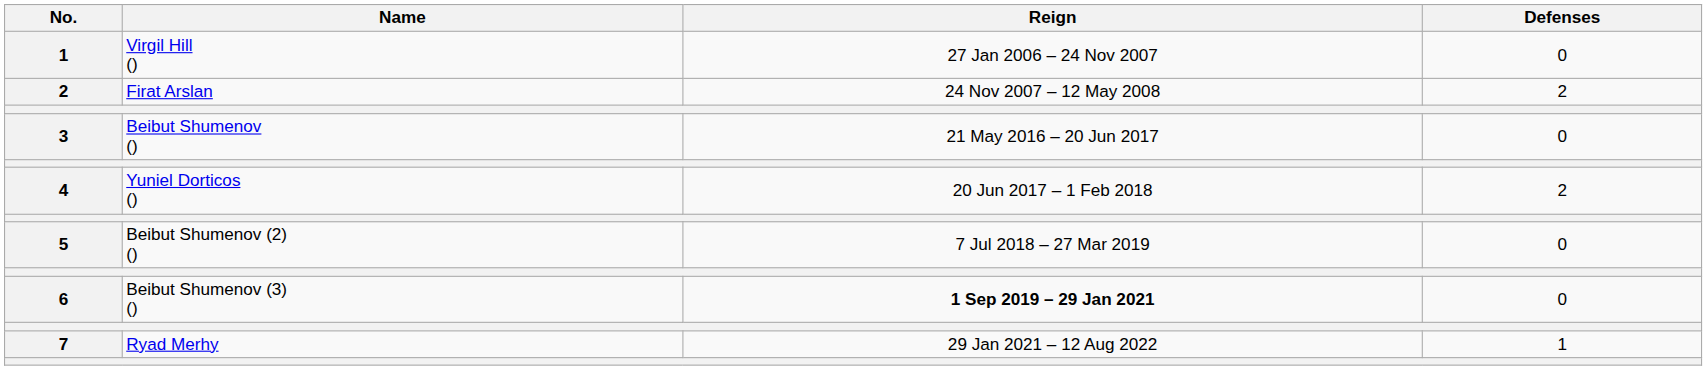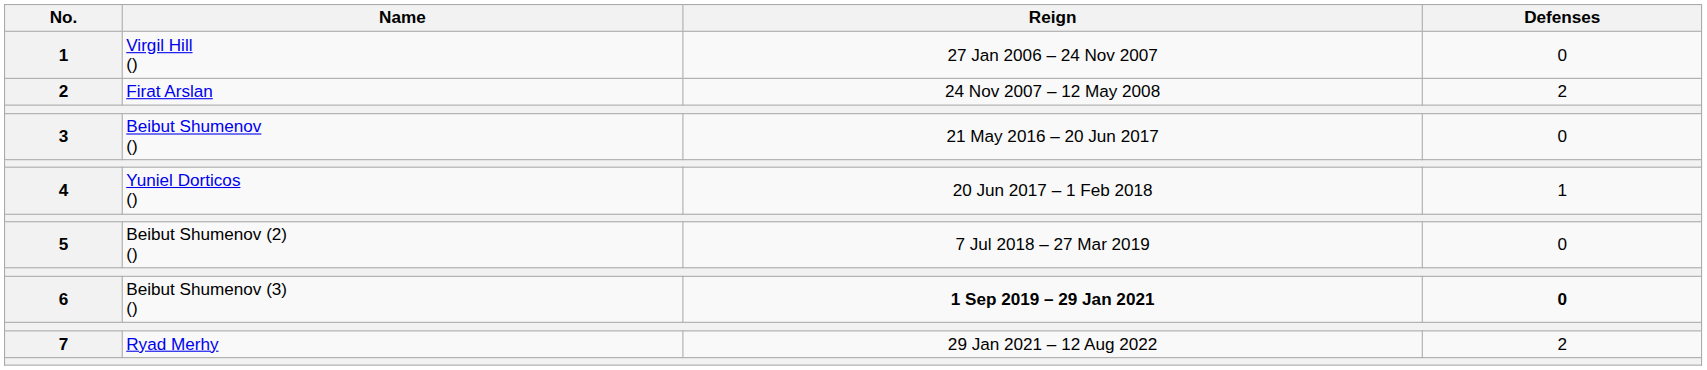Yuniel Dorticos () | Defenses: 2 -> 1
Beibut Shumenov (3) () | Defenses: normal -> bold
Ryad Merhy | Defenses: 1 -> 2
